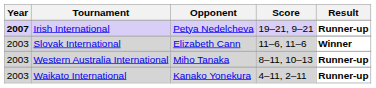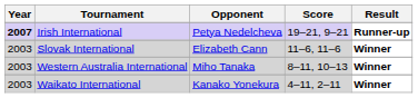Western Australia International | Result: Runner-up -> Winner
Waikato International | Result: Runner-up -> Winner
